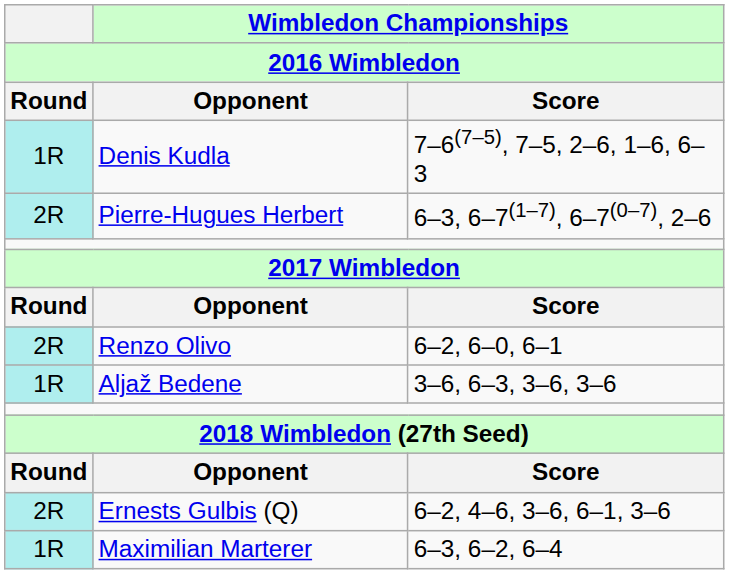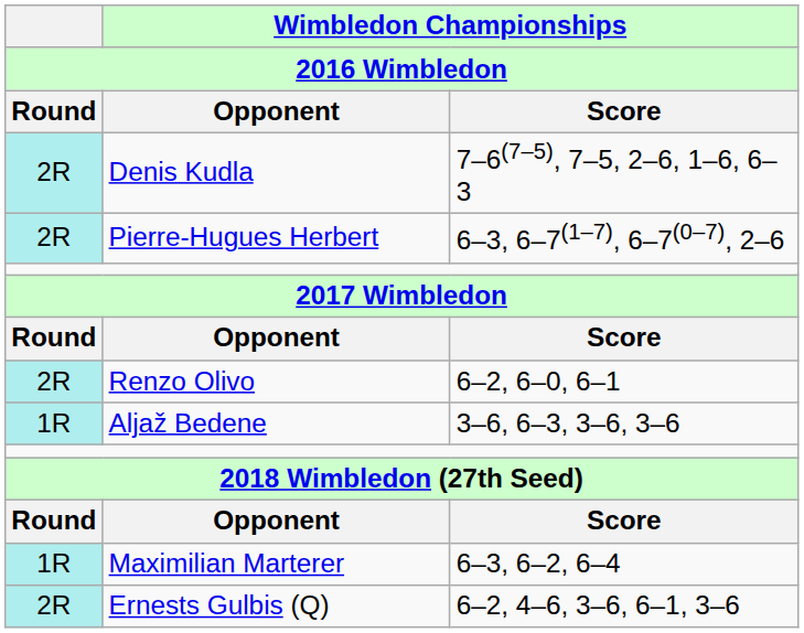Denis Kudla | Round: 1R -> 2R
rows swapped: Maximilian Marterer <-> Ernests Gulbis (Q)
